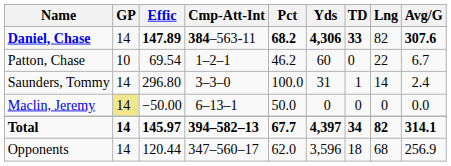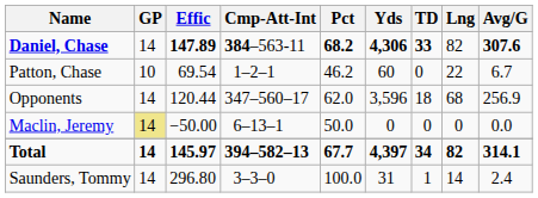rows swapped: Saunders, Tommy <-> Opponents
